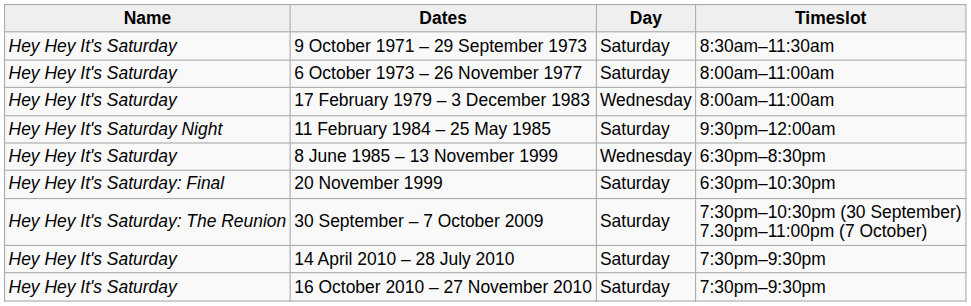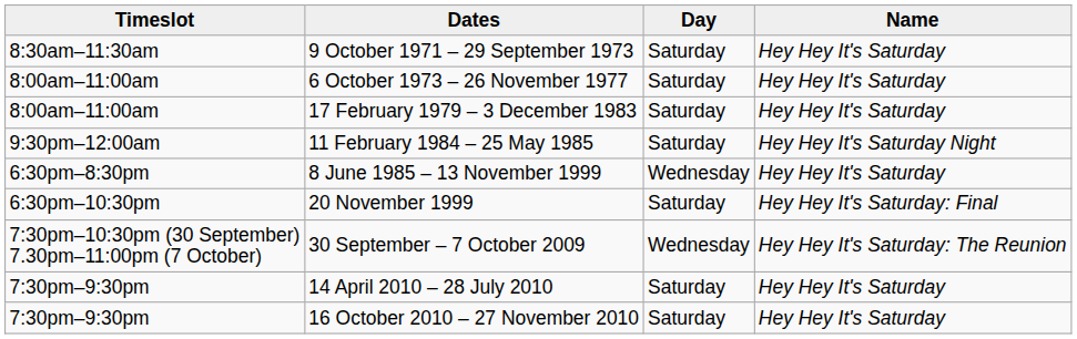columns swapped: Name <-> Timeslot
17 February 1979 – 3 December 1983 | Day: Wednesday -> Saturday
30 September – 7 October 2009 | Day: Saturday -> Wednesday
